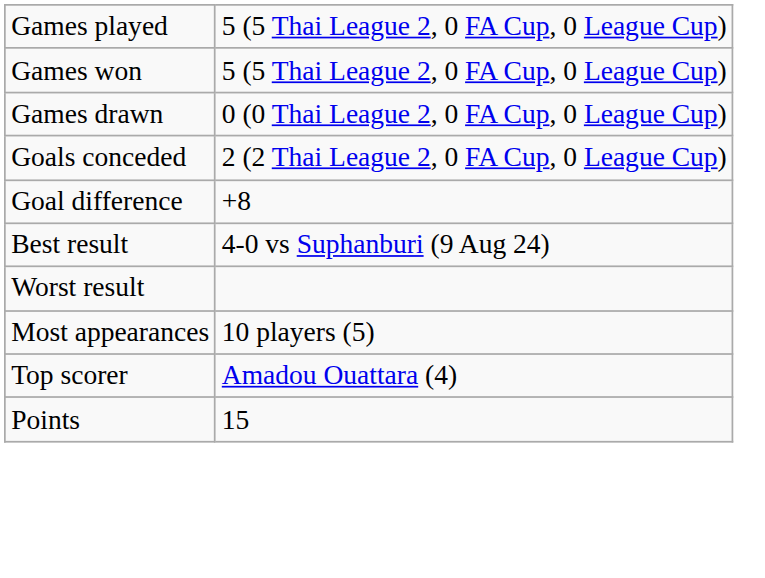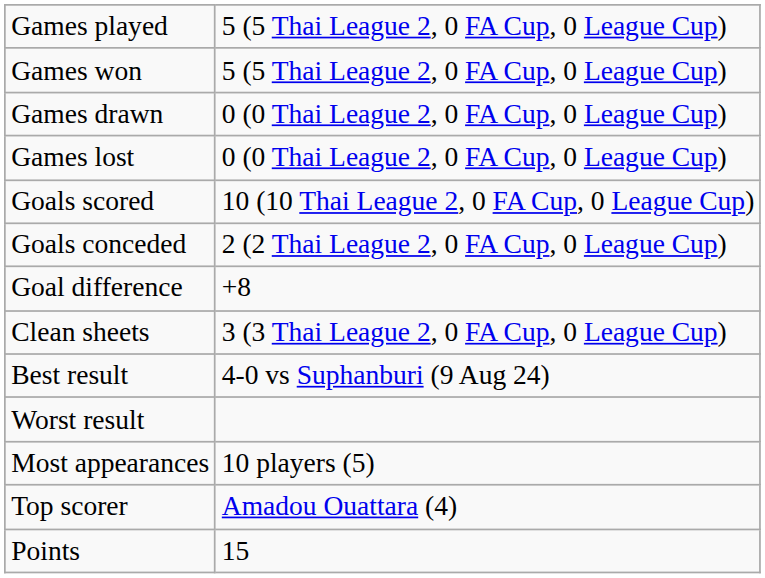+ row: Games lost | 0 (0 Thai League 2, 0 FA Cup, 0 League Cup)
+ row: Goals scored | 10 (10 Thai League 2, 0 FA Cup, 0 League Cup)
+ row: Clean sheets | 3 (3 Thai League 2, 0 FA Cup, 0 League Cup)
